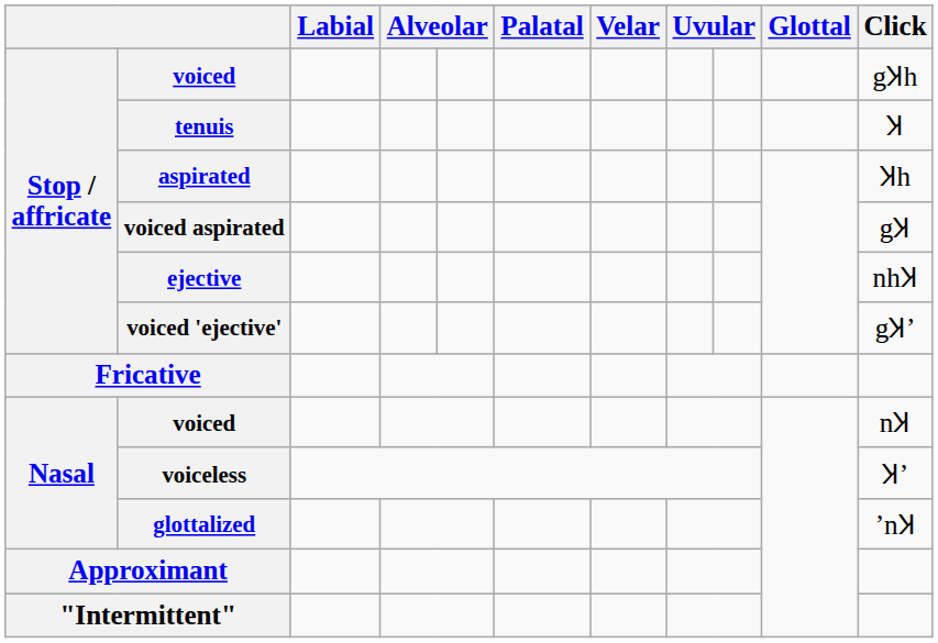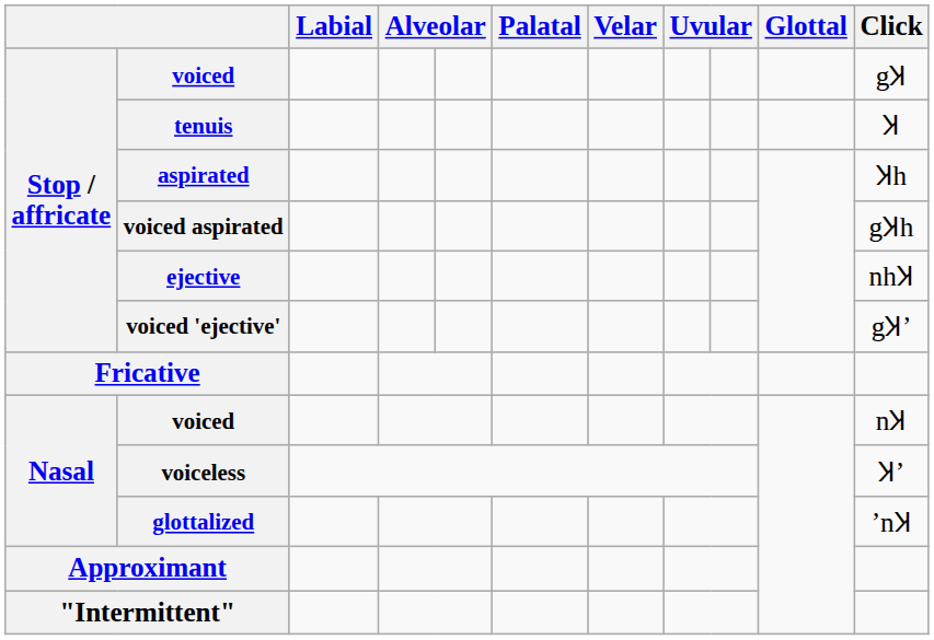Stop / affricate / voiced | Click: gꞰh -> gꞰ
voiced aspirated | Click: gꞰ -> gꞰh
